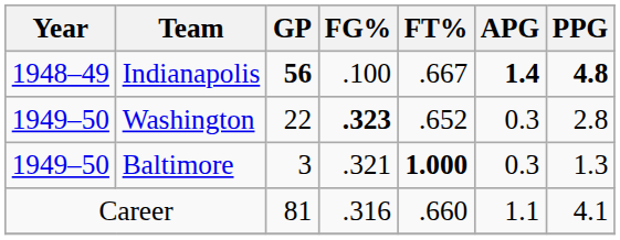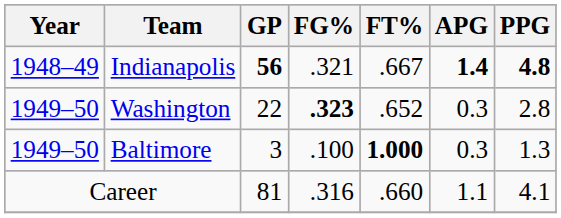Indianapolis | FG%: .100 -> .321
Baltimore | FG%: .321 -> .100
